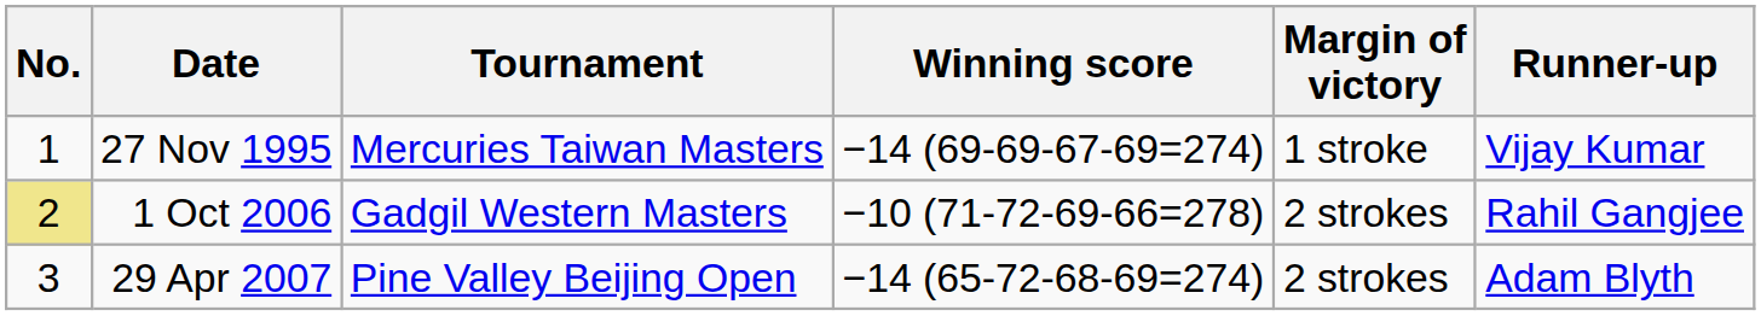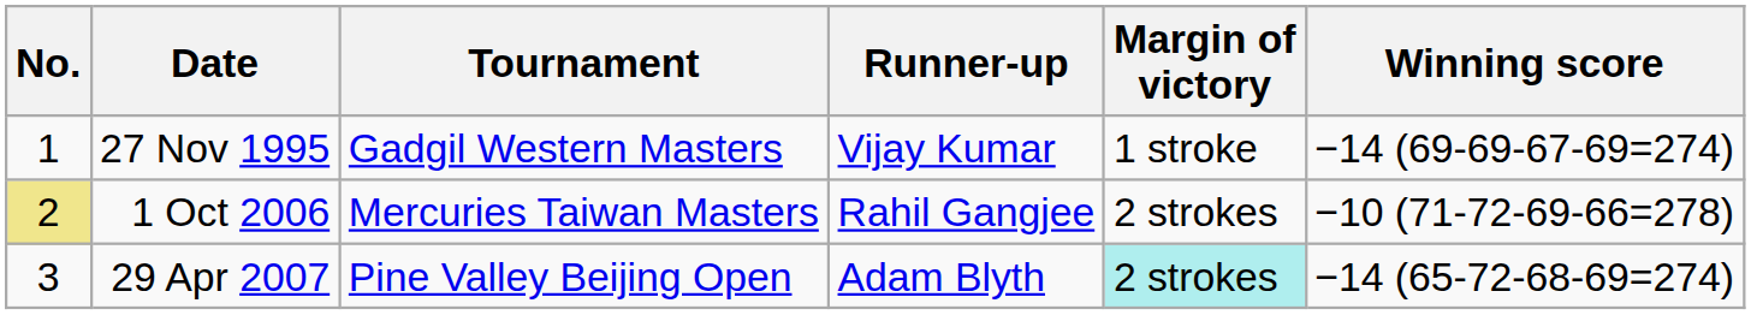columns swapped: Winning score <-> Runner-up
27 Nov 1995 | Tournament: Mercuries Taiwan Masters -> Gadgil Western Masters
1 Oct 2006 | Tournament: Gadgil Western Masters -> Mercuries Taiwan Masters
29 Apr 2007 | Margin of victory: no background -> paleturquoise background
